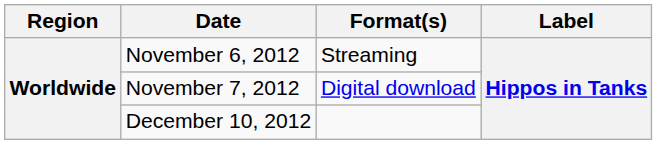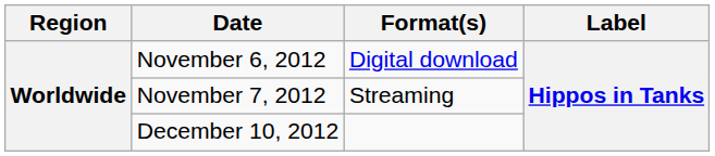November 6, 2012 | Format(s): Streaming -> Digital download
November 7, 2012 | Format(s): Digital download -> Streaming
